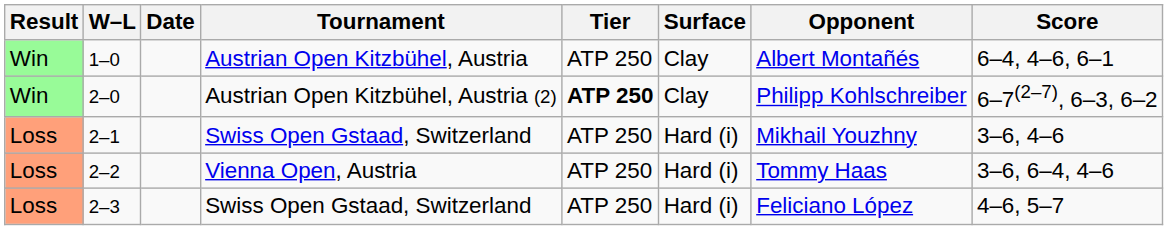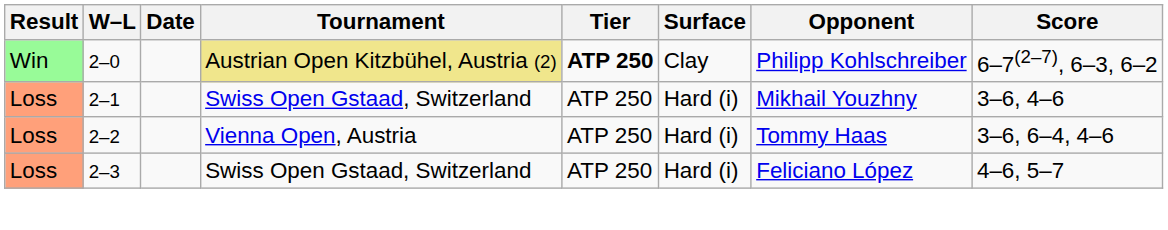- row: Win | 1–0 | Austrian Open Kitzbühel, Austria | ATP 250 | Clay | Albert Montañés | 6–4, 4–6, 6–1
2–0 | Tournament: no background -> khaki background
